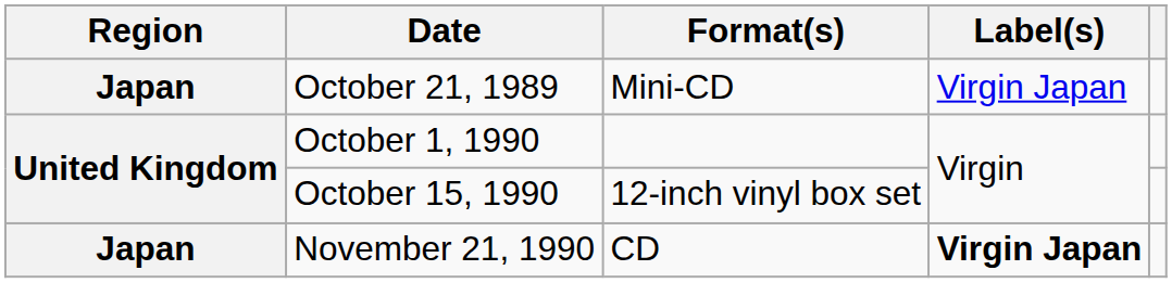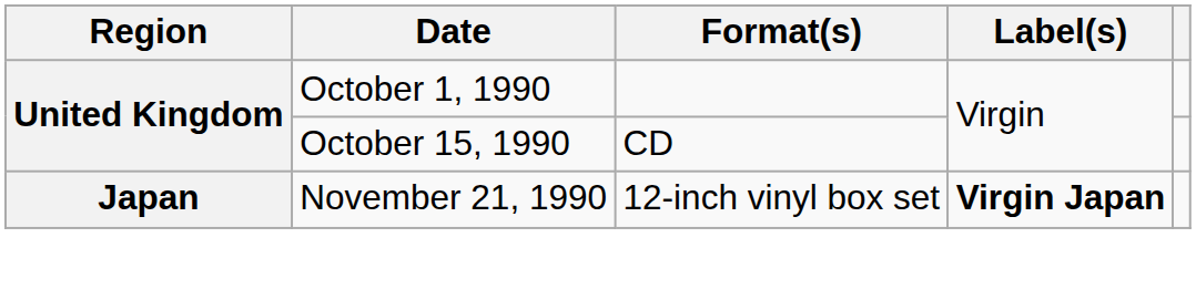- row: Japan | October 21, 1989 | Mini-CD | Virgin Japan
October 15, 1990 | Format(s): 12-inch vinyl box set -> CD
November 21, 1990 | Format(s): CD -> 12-inch vinyl box set
